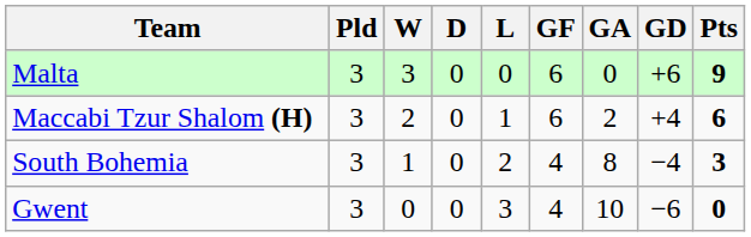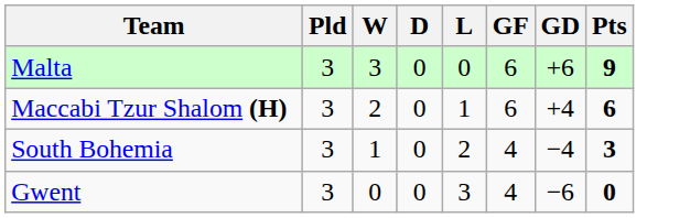- column: GA | 0 | 2 | 8 | 10
